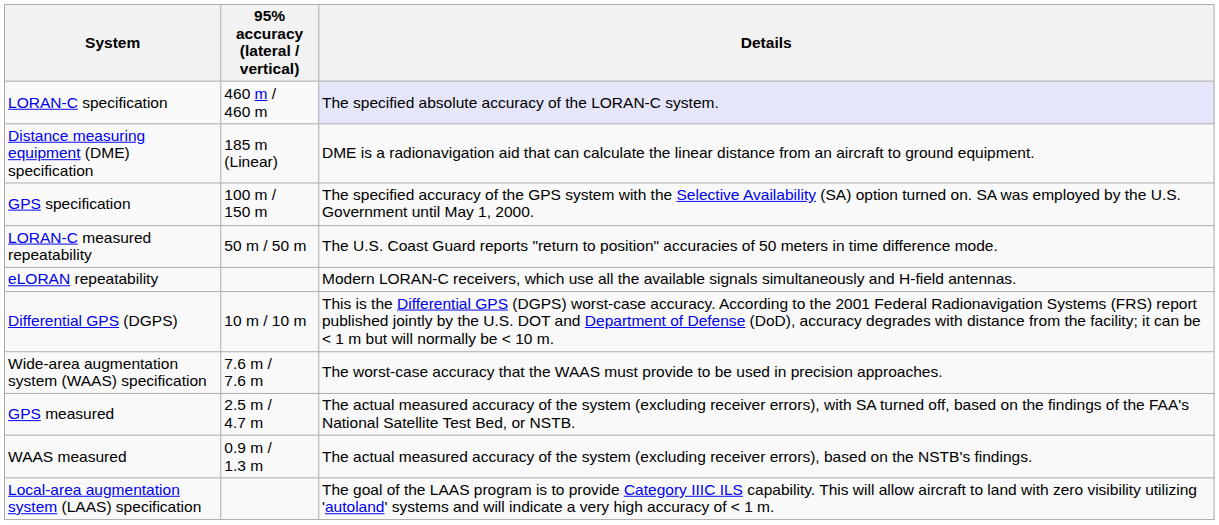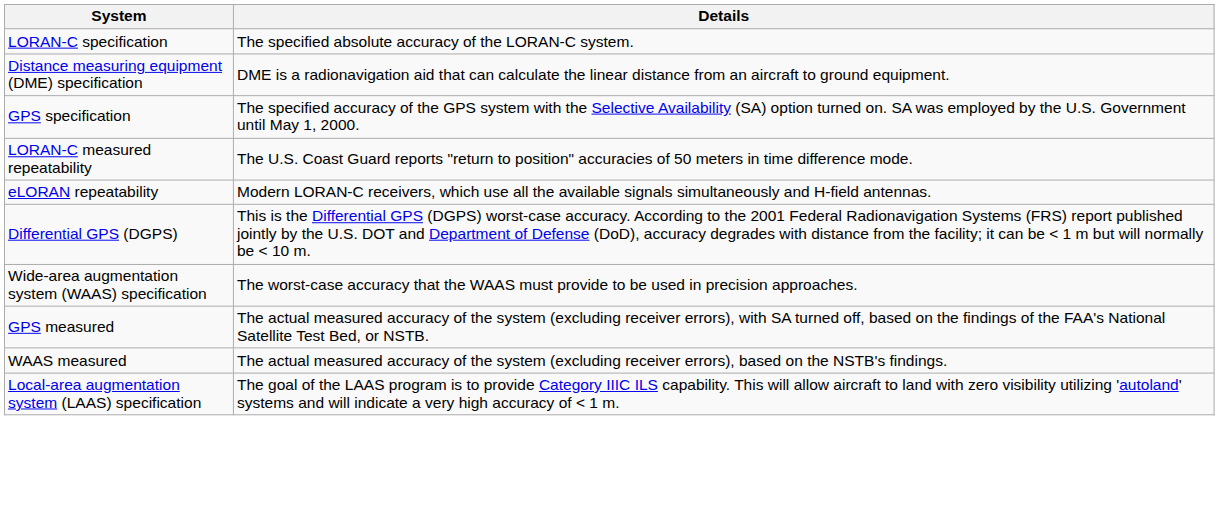- column: 95% accuracy (lateral / vertical) | 460 m / 460 m | 185 m (Linear) | 100 m / 150 m | 50 m / 50 m | 10 m / 10 m | 7.6 m / 7.6 m | 2.5 m / 4.7 m | 0.9 m / 1.3 m
LORAN-C specification | Details: lavender background -> no background
